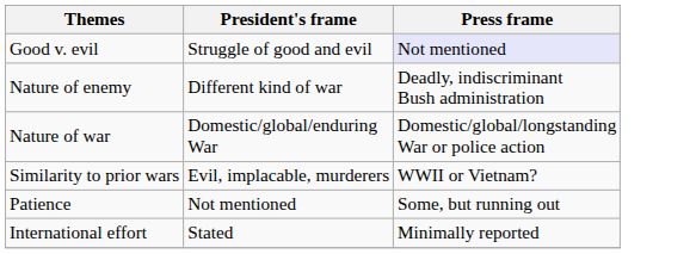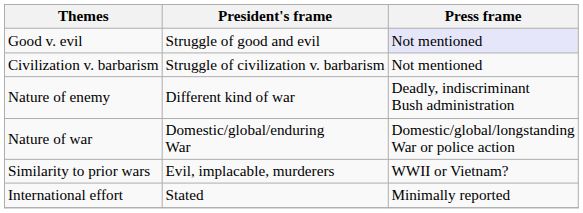+ row: Civilization v. barbarism | Struggle of civilization v. barbarism | Not mentioned
- row: Patience | Not mentioned | Some, but running out
